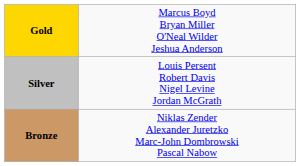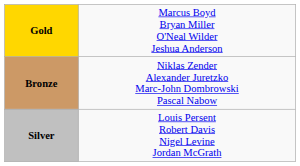rows swapped: Silver <-> Bronze
